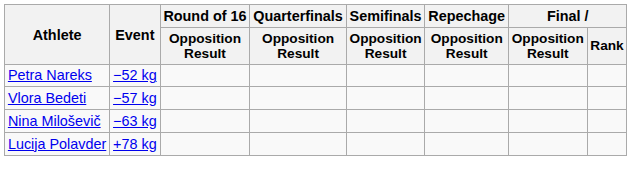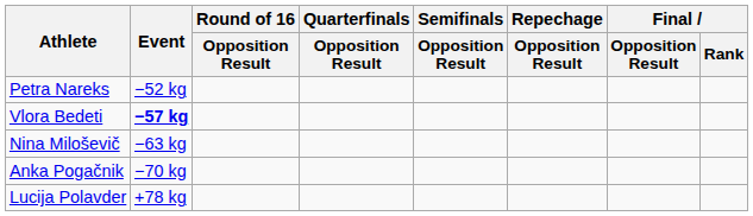Vlora Bedeti | Event: normal -> bold
+ row: Anka Pogačnik | −70 kg
